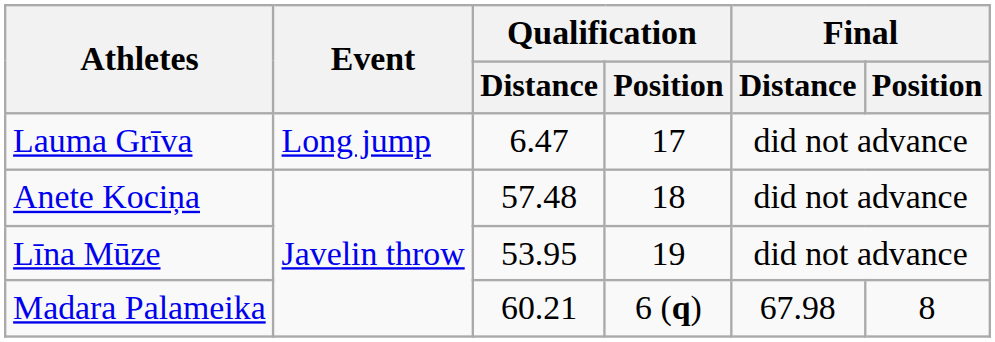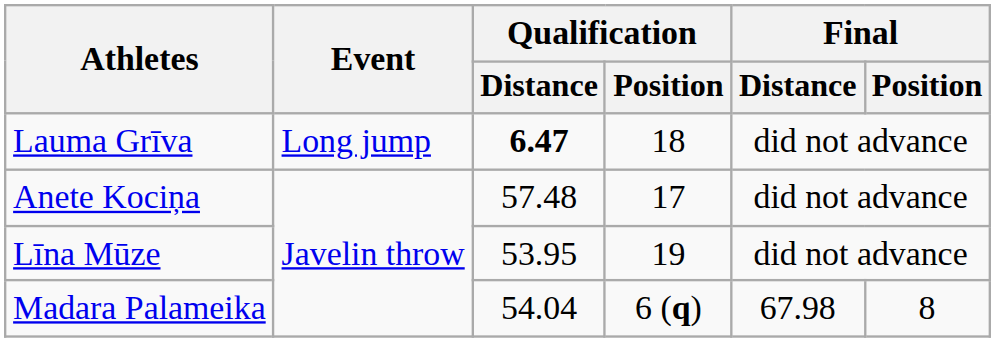Lauma Grīva | Qualification / Distance: normal -> bold
Lauma Grīva | Qualification / Position: 17 -> 18
Anete Kociņa | Qualification / Position: 18 -> 17
Madara Palameika | Qualification / Distance: 60.21 -> 54.04
